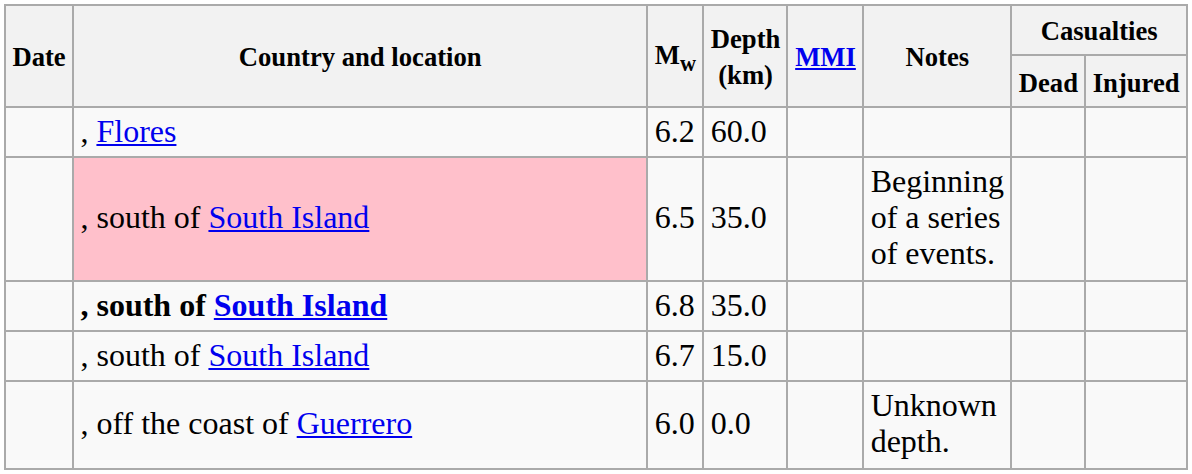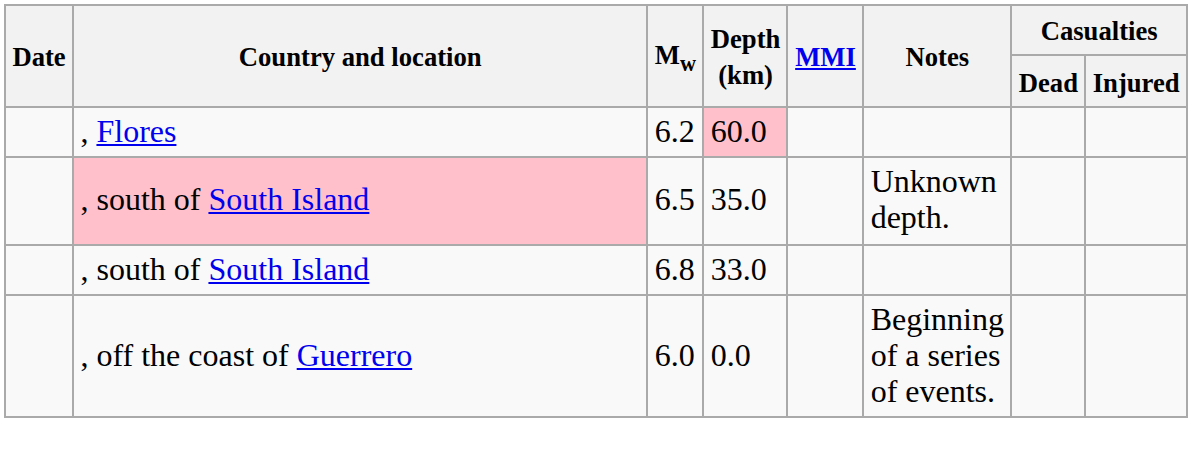6.2 | Depth (km): no background -> pink background
6.5 | Notes: Beginning of a series of events. -> Unknown depth.
6.8 | Country and location: bold -> normal
6.8 | Depth (km): 35.0 -> 33.0
- row: , south of South Island | 6.7 | 15.0
6.0 | Notes: Unknown depth. -> Beginning of a series of events.
